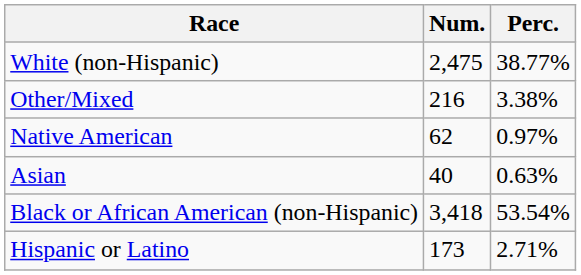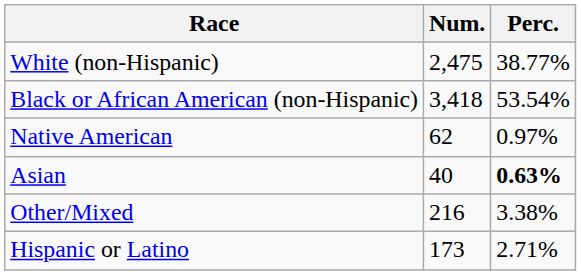rows swapped: Black or African American (non-Hispanic) <-> Other/Mixed
Asian | Perc.: normal -> bold
